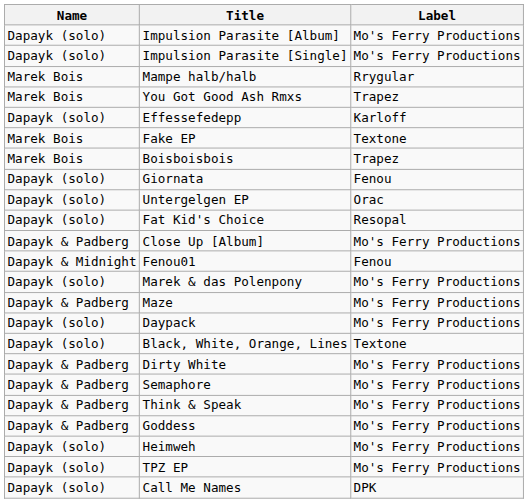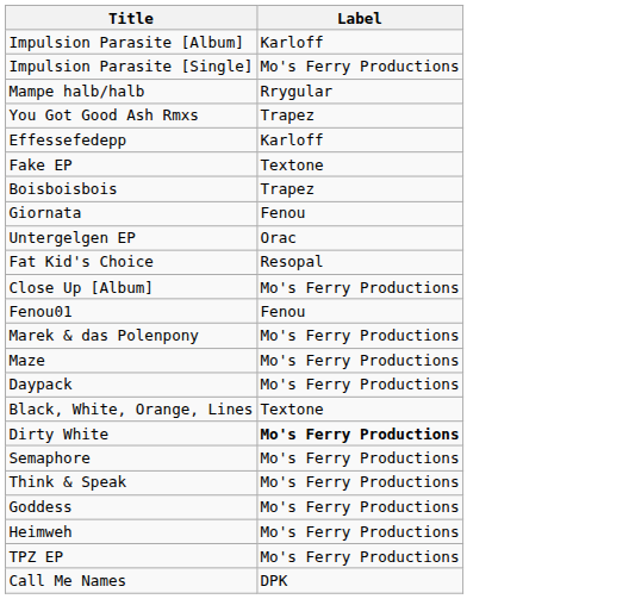- column: Name | Dapayk (solo) | Dapayk (solo) | Marek Bois | Marek Bois | Dapayk (solo) | Marek Bois | Marek Bois | Dapayk (solo) | Dapayk (solo) | Dapayk (solo) | Dapayk & Padberg | Dapayk & Midnight | Dapayk (solo) | Dapayk & Padberg | Dapayk (solo) | Dapayk (solo) | Dapayk & Padberg | Dapayk & Padberg | Dapayk & Padberg | Dapayk & Padberg | Dapayk (solo) | Dapayk (solo) | Dapayk (solo)
Impulsion Parasite [Album] | Label: Mo's Ferry Productions -> Karloff
Dirty White | Label: normal -> bold
